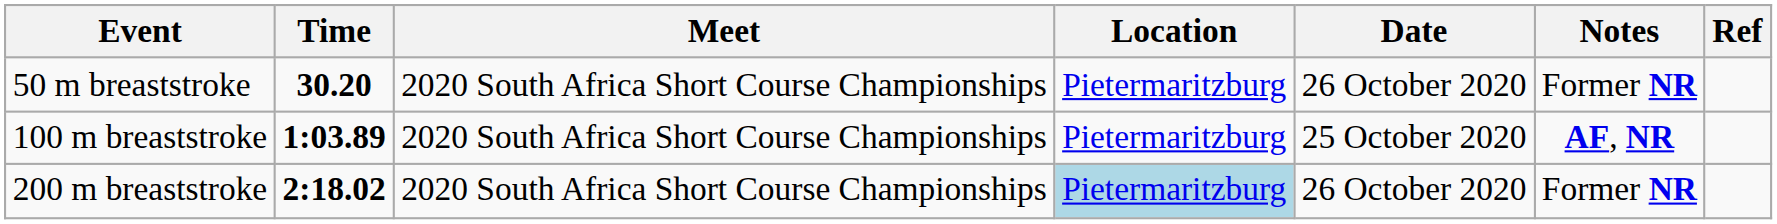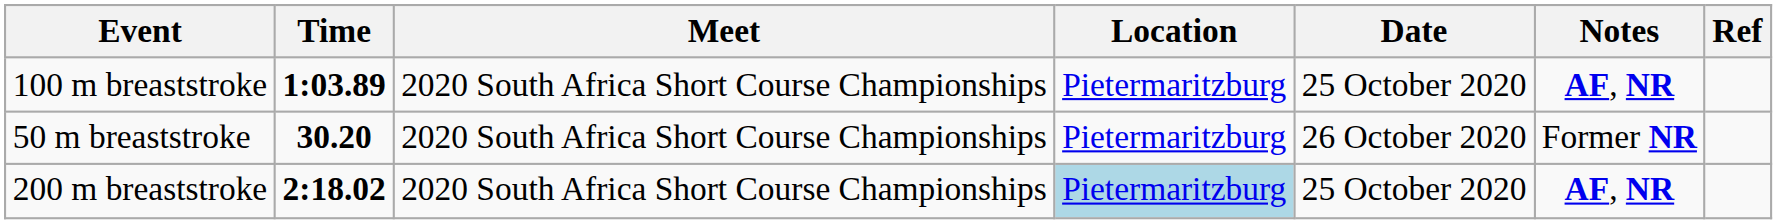rows swapped: 50 m breaststroke <-> 100 m breaststroke
200 m breaststroke | Date: 26 October 2020 -> 25 October 2020
200 m breaststroke | Notes: Former NR -> AF, NR
